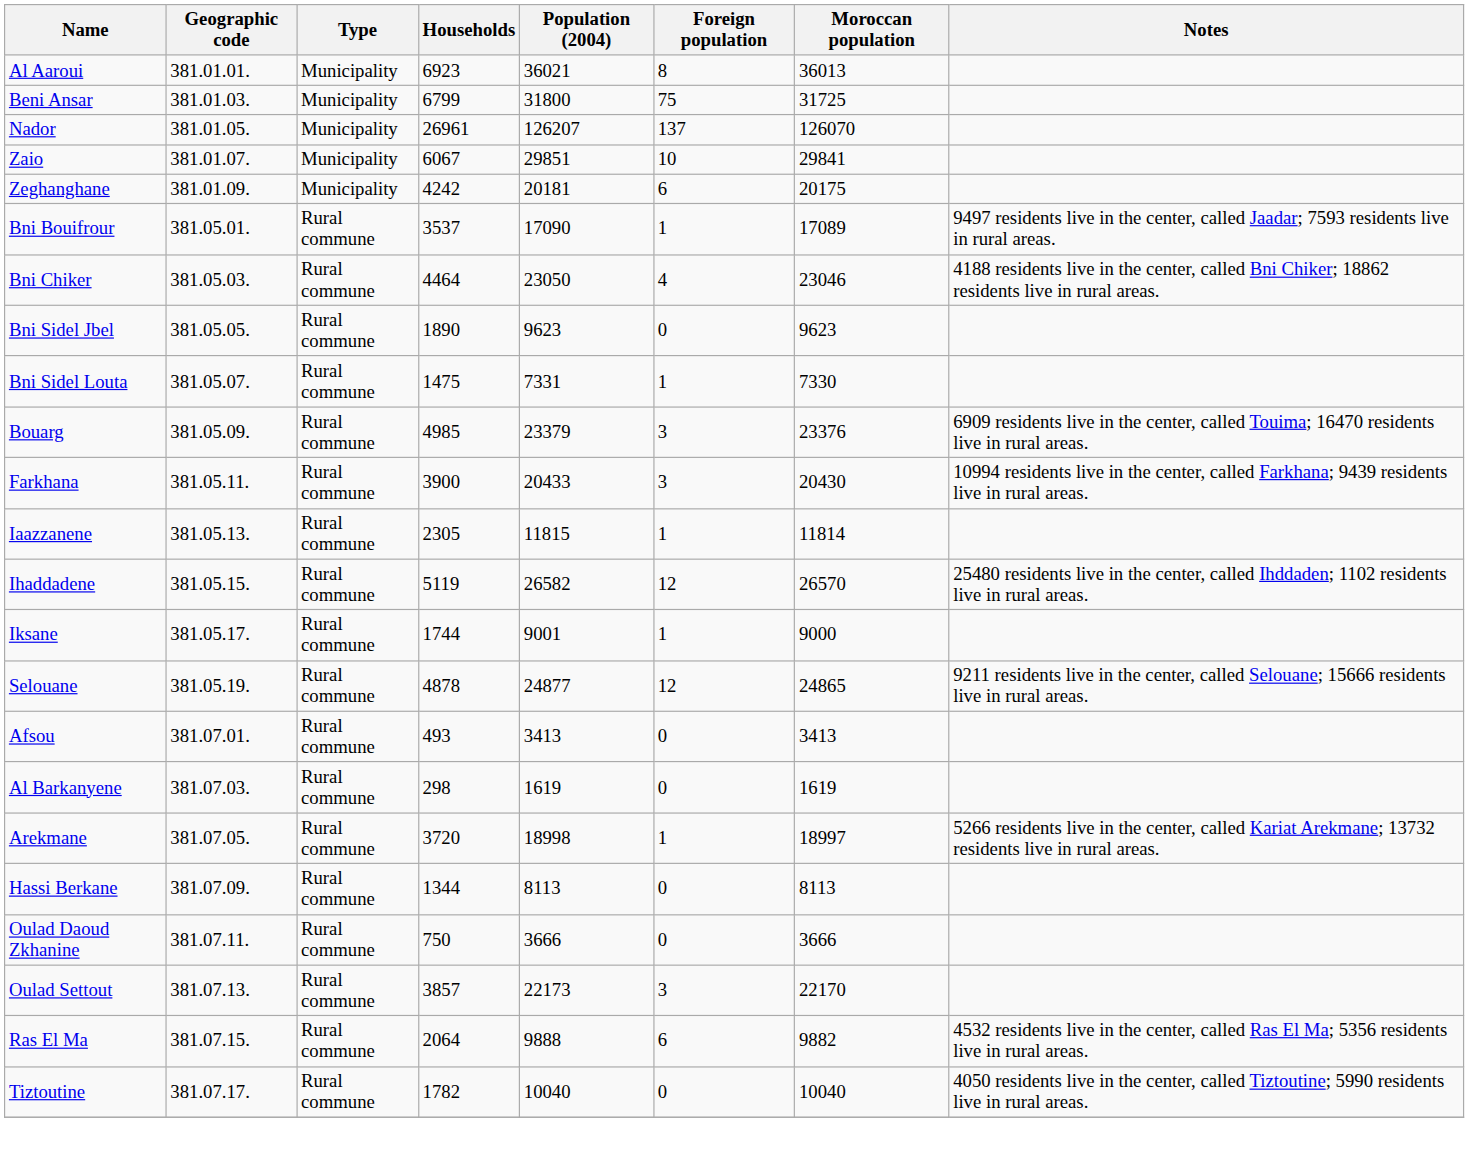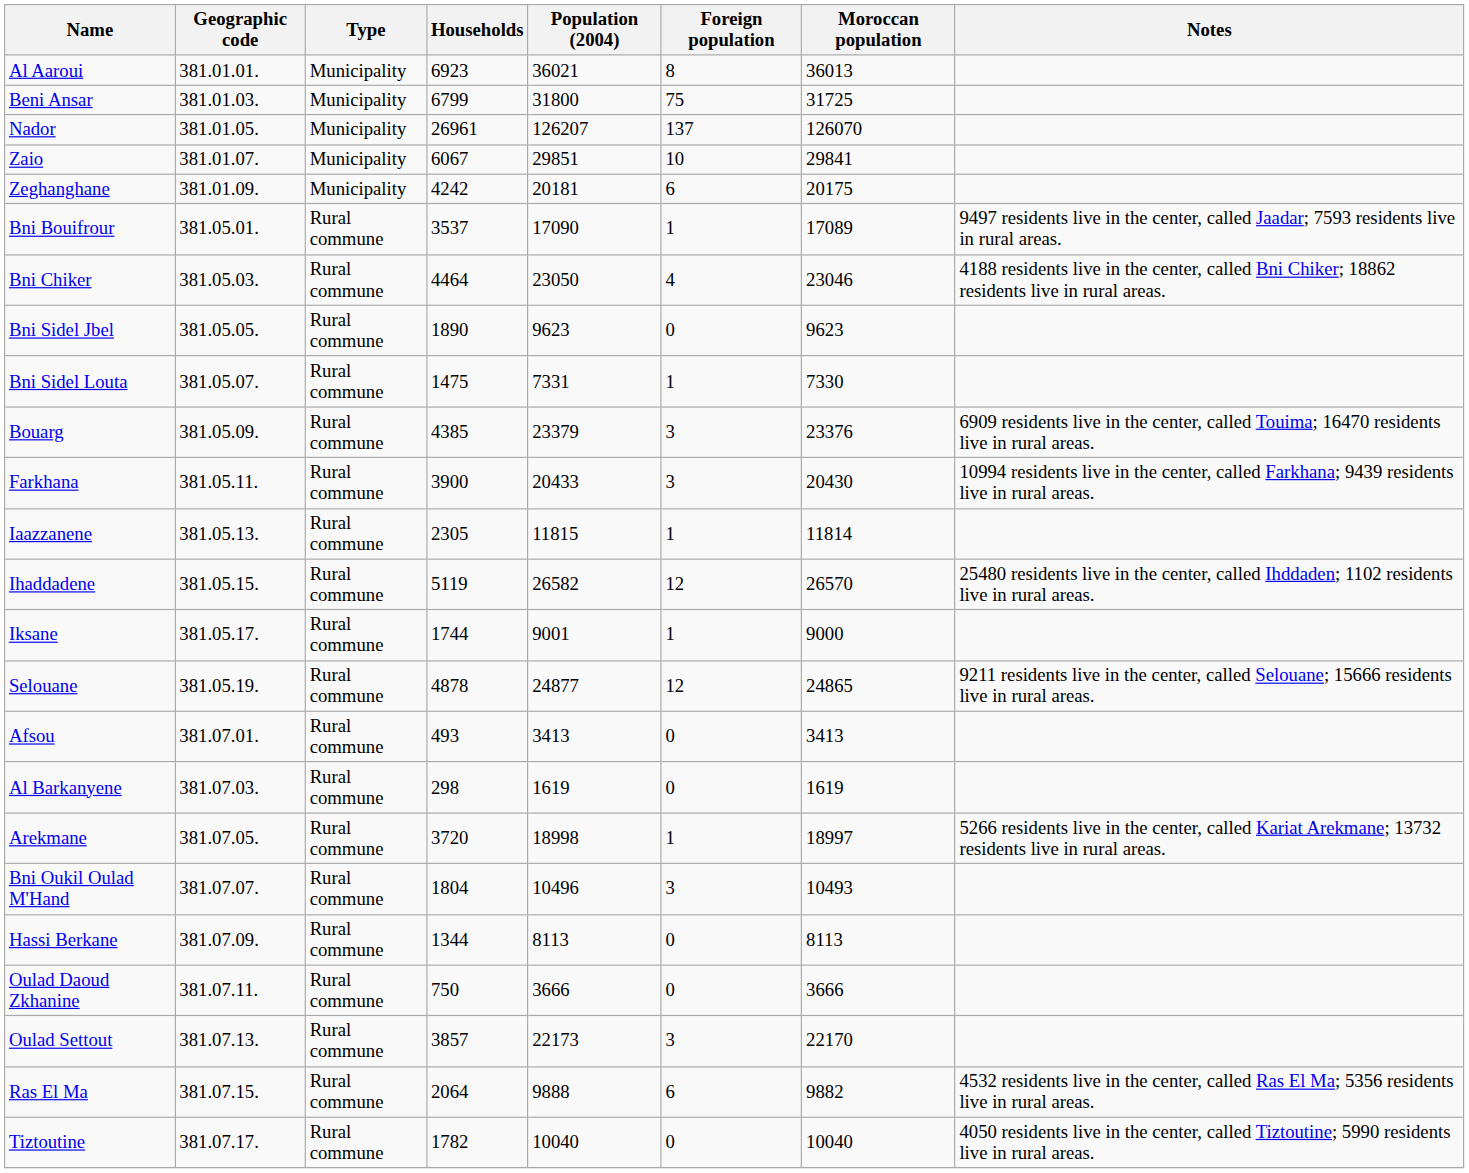Bouarg | Households: 4985 -> 4385
+ row: Bni Oukil Oulad M'Hand | 381.07.07. | Rural commune | 1804 | 10496 | 3 | 10493
